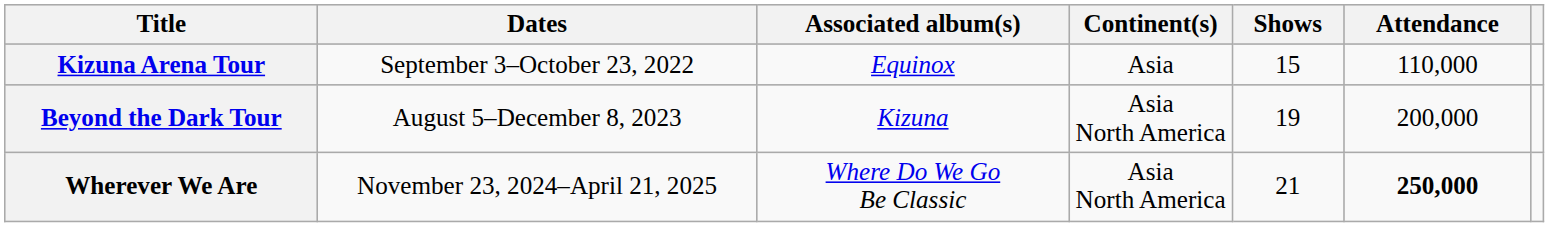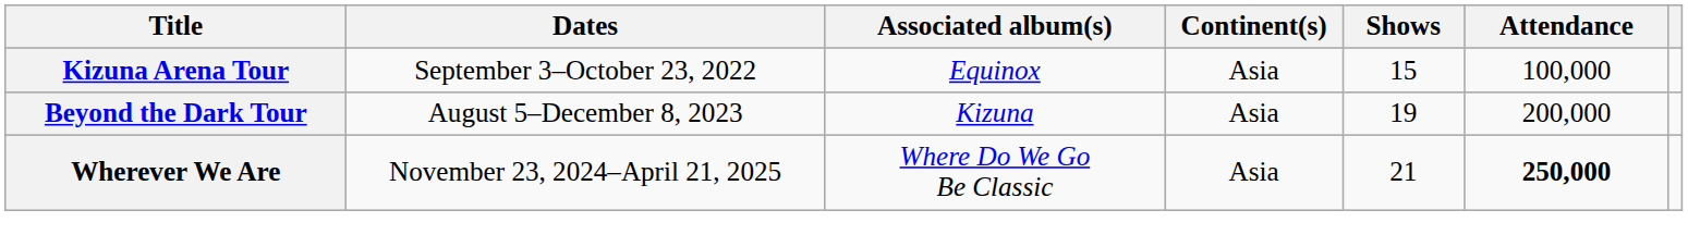Kizuna Arena Tour | Attendance: 110,000 -> 100,000
Beyond the Dark Tour | Continent(s): Asia North America -> Asia
Wherever We Are | Continent(s): Asia North America -> Asia
